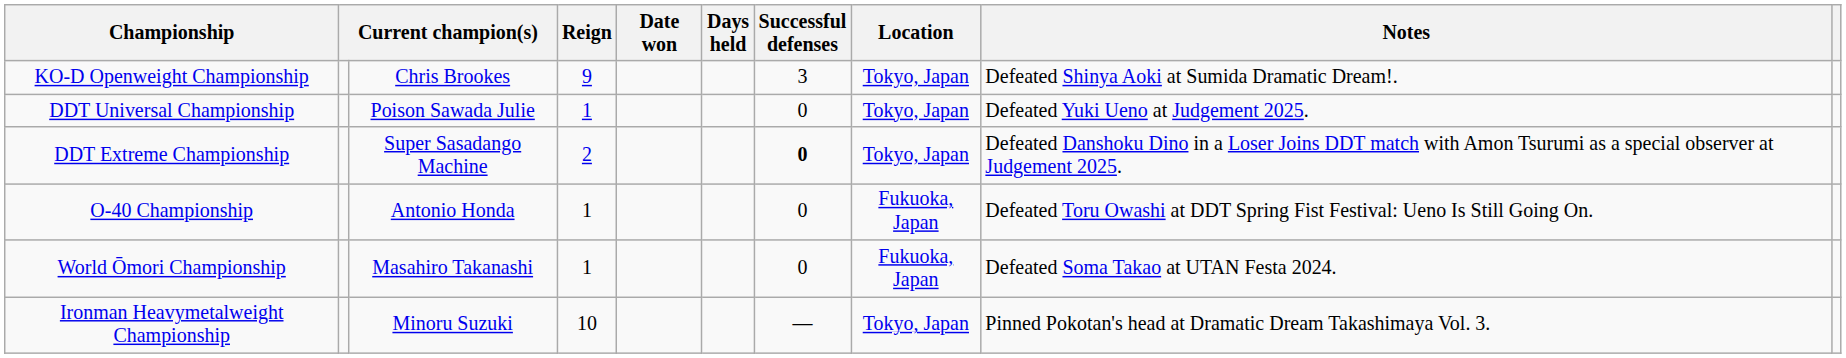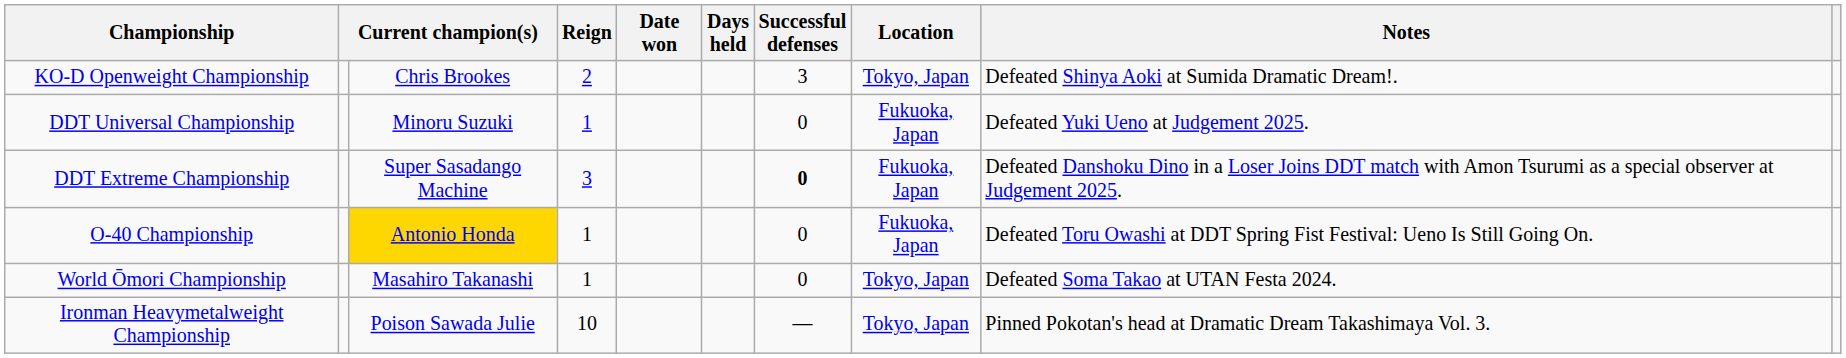KO-D Openweight Championship | Reign: 9 -> 2
DDT Universal Championship | column 3: Poison Sawada Julie -> Minoru Suzuki
DDT Universal Championship | Location: Tokyo, Japan -> Fukuoka, Japan
DDT Extreme Championship | Reign: 2 -> 3
DDT Extreme Championship | Location: Tokyo, Japan -> Fukuoka, Japan
O-40 Championship | column 3: no background -> gold background
World Ōmori Championship | Location: Fukuoka, Japan -> Tokyo, Japan
Ironman Heavymetalweight Championship | column 3: Minoru Suzuki -> Poison Sawada Julie
